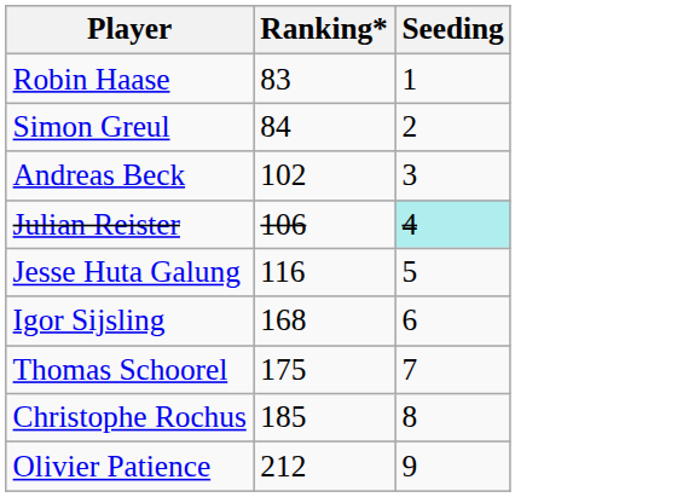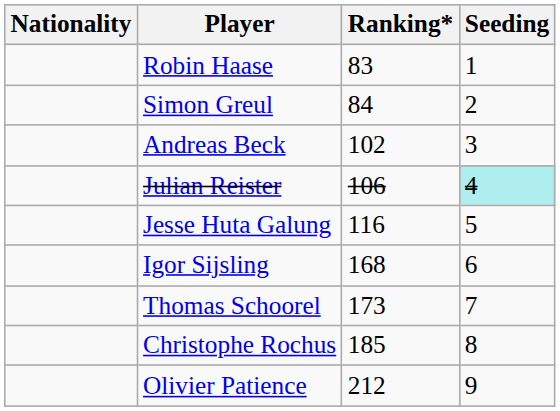+ column: Nationality
Thomas Schoorel | Ranking*: 175 -> 173
